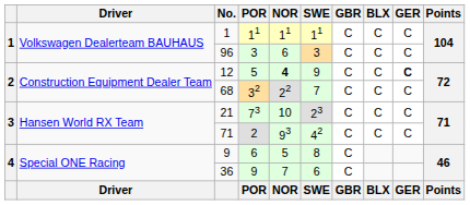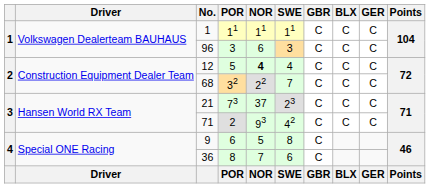12 | SWE: 9 -> 4
12 | GER: bold -> normal
21 | NOR: 10 -> 37
36 | POR: 9 -> 8
